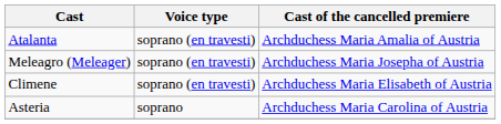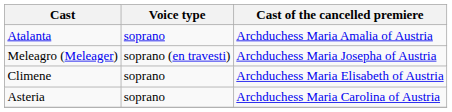Atalanta | Voice type: soprano (en travesti) -> soprano
Climene | Voice type: soprano (en travesti) -> soprano
